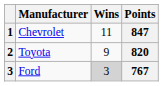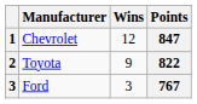Chevrolet | Wins: 11 -> 12
Toyota | Points: 820 -> 822
Ford | Wins: lightgrey background -> no background
